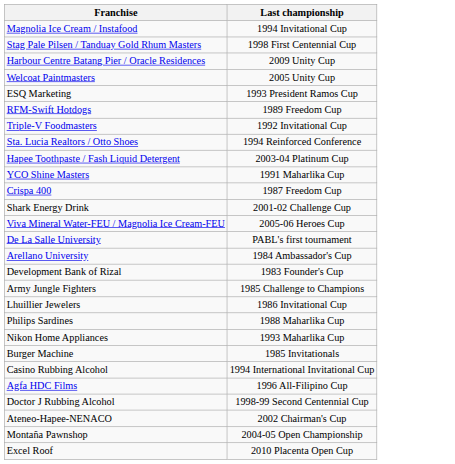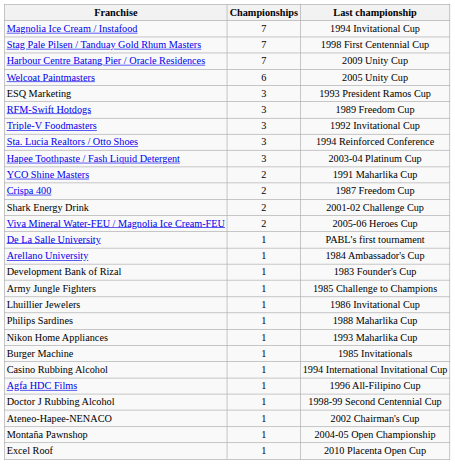+ column: Championships | 7 | 7 | 7 | 6 | 3 | 3 | 3 | 3 | 3 | 2 | 2 | 2 | 2 | 1 | 1 | 1 | 1 | 1 | 1 | 1 | 1 | 1 | 1 | 1 | 1 | 1 | 1
